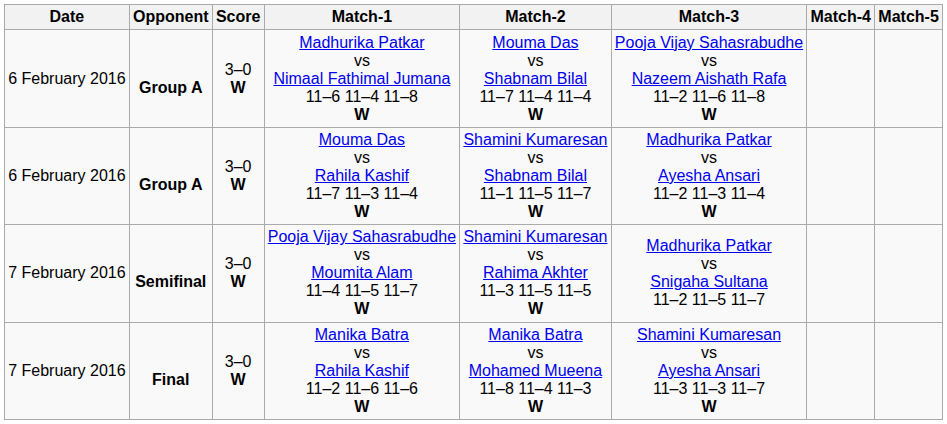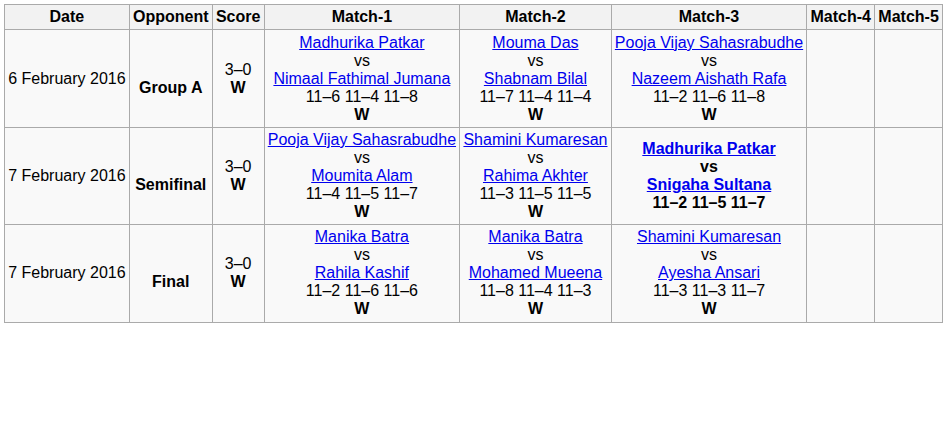- row: 6 February 2016 | Group A | 3–0 W | Mouma Das vs Rahila Kashif 11–7 11–3 11–4 W | Shamini Kumaresan vs Shabnam Bilal 11–1 11–5 11–7 W | Madhurika Patkar vs Ayesha Ansari 11–2 11–3 11–4 W
Pooja Vijay Sahasrabudhe vs Moumita Alam 11–4 11–5 11–7 W | Match-3: normal -> bold
